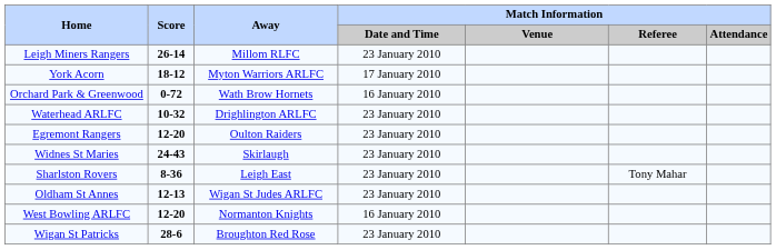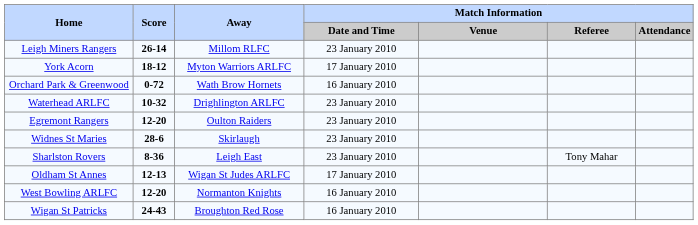Widnes St Maries | Score: 24-43 -> 28-6
Oldham St Annes | Match Information / Date and Time: 23 January 2010 -> 17 January 2010
Wigan St Patricks | Score: 28-6 -> 24-43
Wigan St Patricks | Match Information / Date and Time: 23 January 2010 -> 16 January 2010
